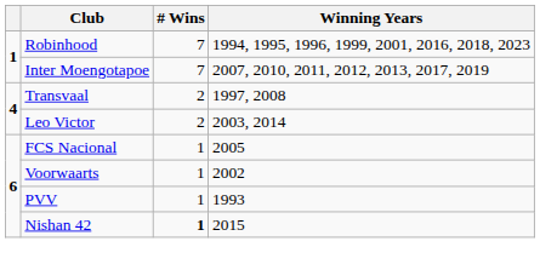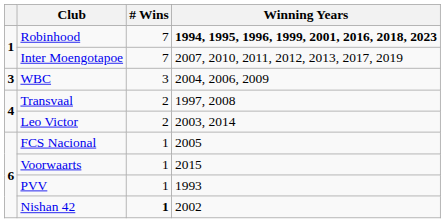Robinhood | Winning Years: normal -> bold
+ row: 3 | WBC | 3 | 2004, 2006, 2009
Voorwaarts | Winning Years: 2002 -> 2015
Nishan 42 | Winning Years: 2015 -> 2002
